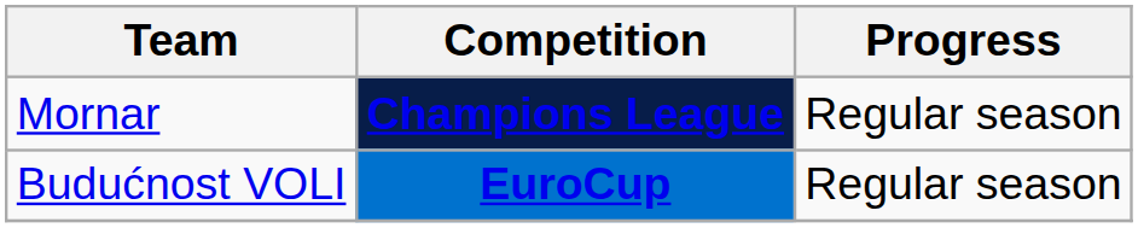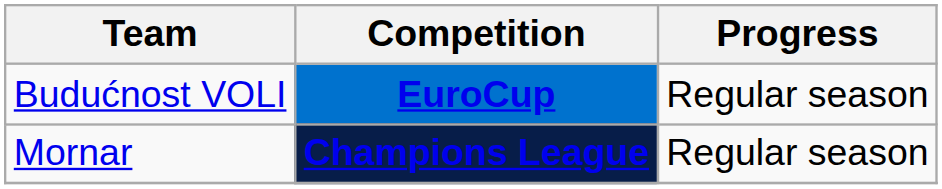rows swapped: Budućnost VOLI <-> Mornar
